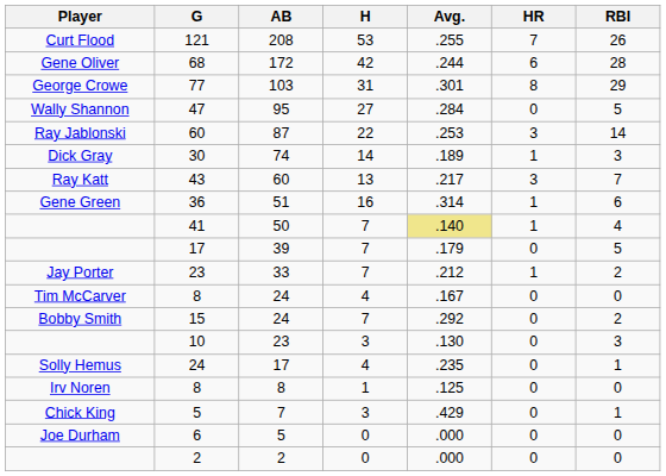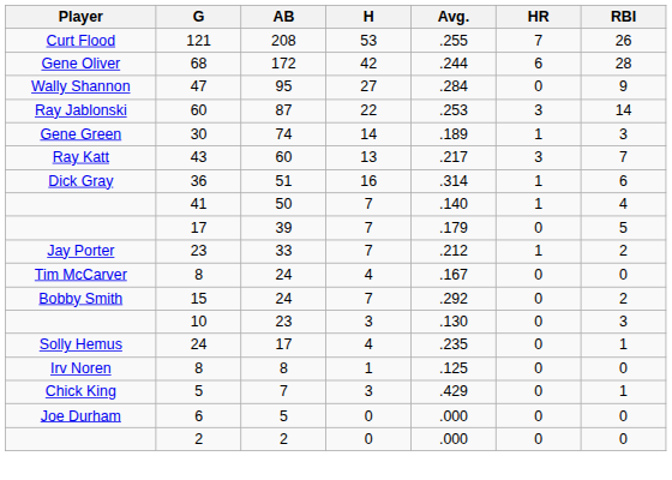- row: George Crowe | 77 | 103 | 31 | .301 | 8 | 29
47 | RBI: 5 -> 9
30 | Player: Dick Gray -> Gene Green
36 | Player: Gene Green -> Dick Gray
41 | Avg.: khaki background -> no background
